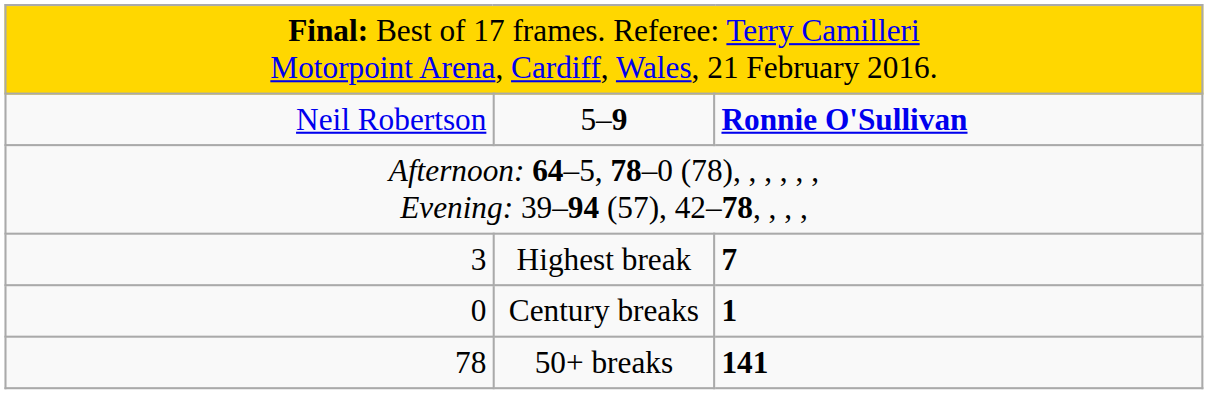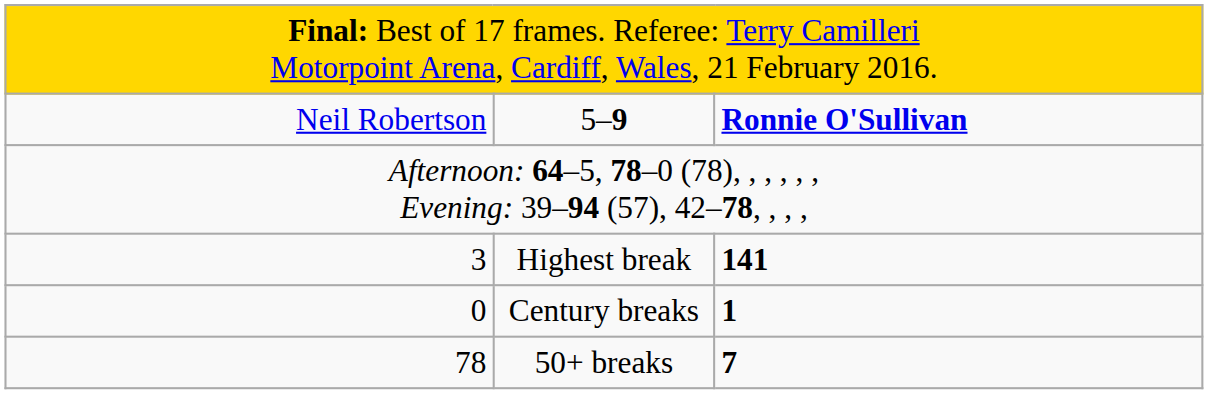Highest break | column 3: 7 -> 141
50+ breaks | column 3: 141 -> 7
